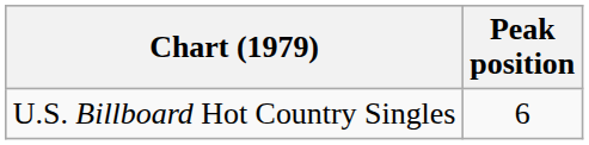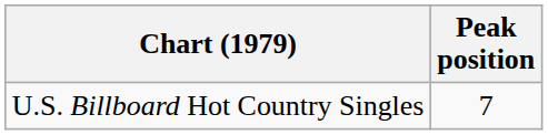U.S. Billboard Hot Country Singles | Peak position: 6 -> 7
